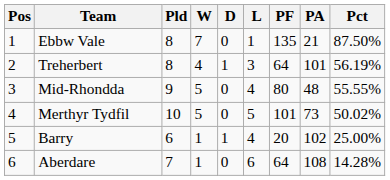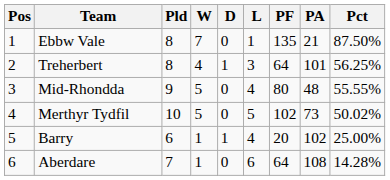Treherbert | Pct: 56.19% -> 56.25%
Merthyr Tydfil | PF: 101 -> 102
